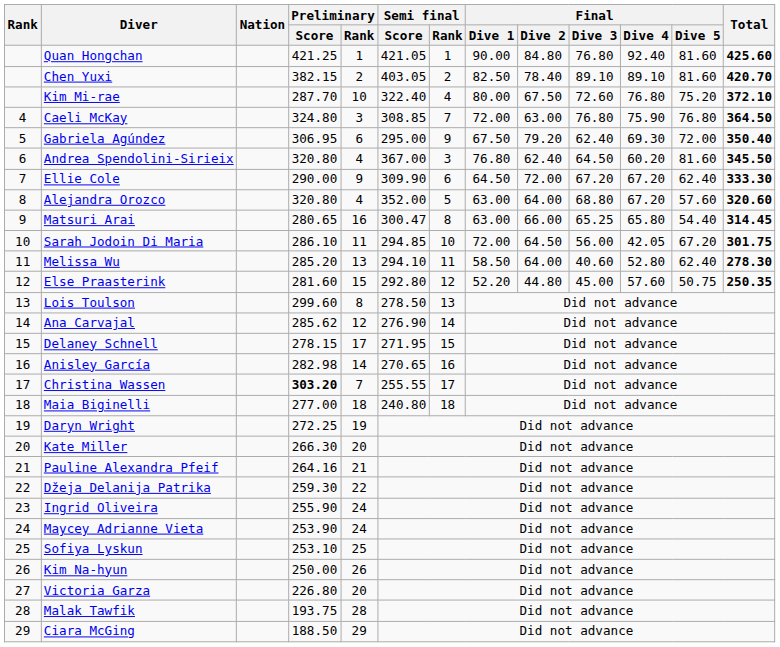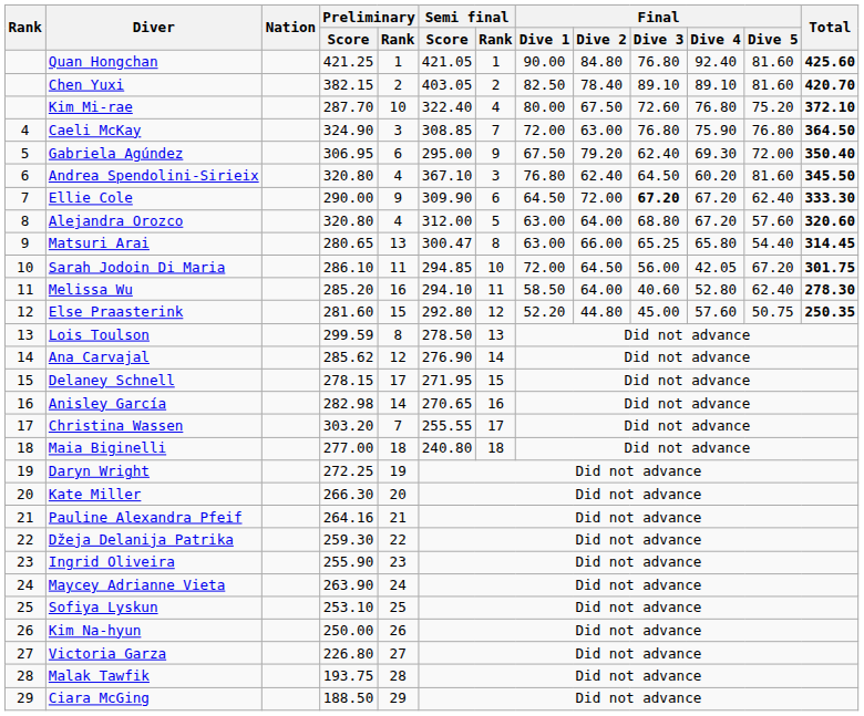Caeli McKay | Preliminary / Score: 324.80 -> 324.90
Andrea Spendolini-Sirieix | Semi final / Score: 367.00 -> 367.10
Ellie Cole | Final / Dive 3: normal -> bold
Alejandra Orozco | Semi final / Score: 352.00 -> 312.00
Matsuri Arai | Preliminary / Rank: 16 -> 13
Melissa Wu | Preliminary / Rank: 13 -> 16
Lois Toulson | Preliminary / Score: 299.60 -> 299.59
Christina Wassen | Preliminary / Score: bold -> normal
Ingrid Oliveira | Preliminary / Rank: 24 -> 23
Maycey Adrianne Vieta | Preliminary / Score: 253.90 -> 263.90
Victoria Garza | Preliminary / Rank: 20 -> 27
